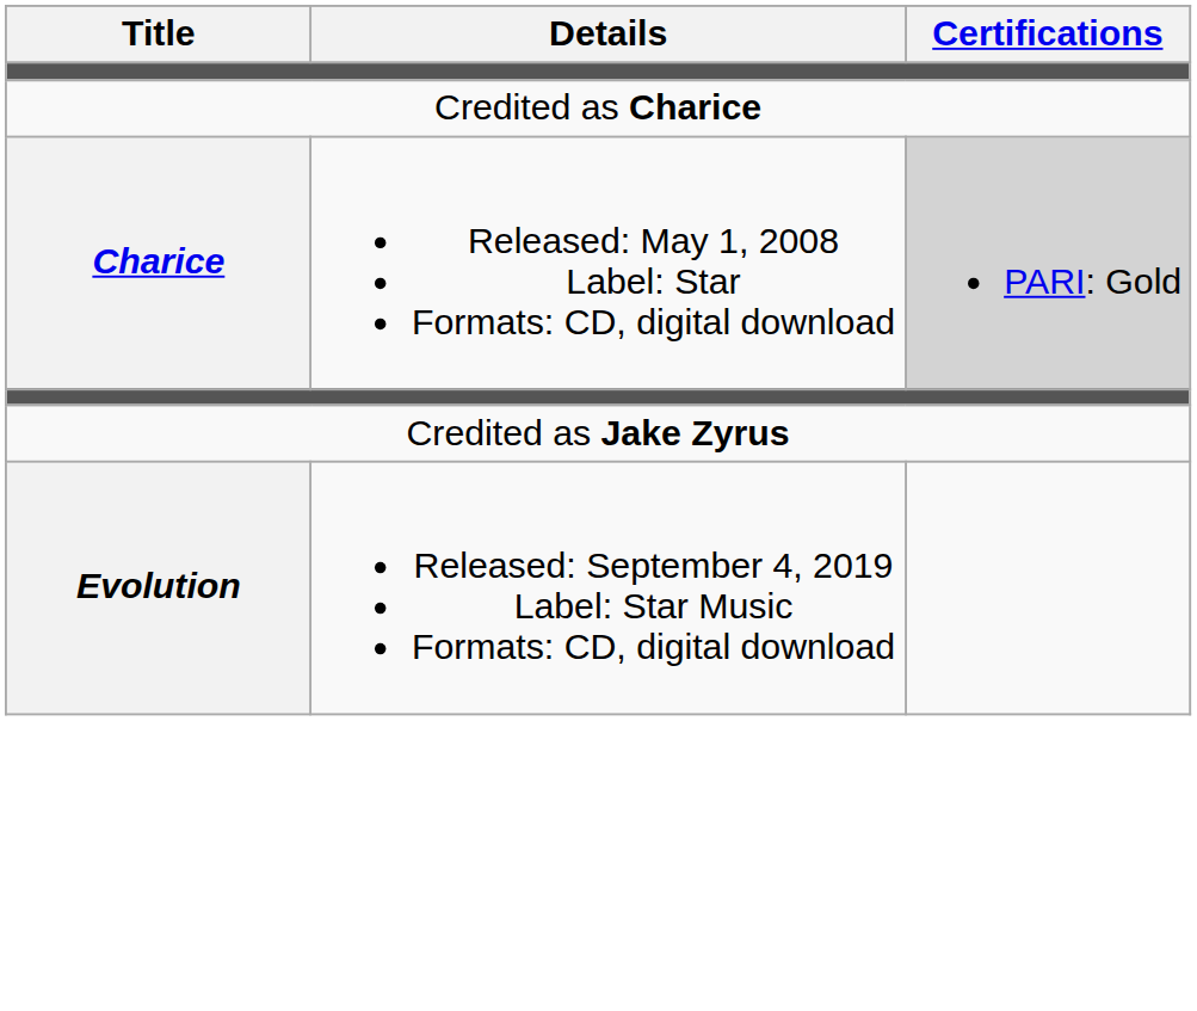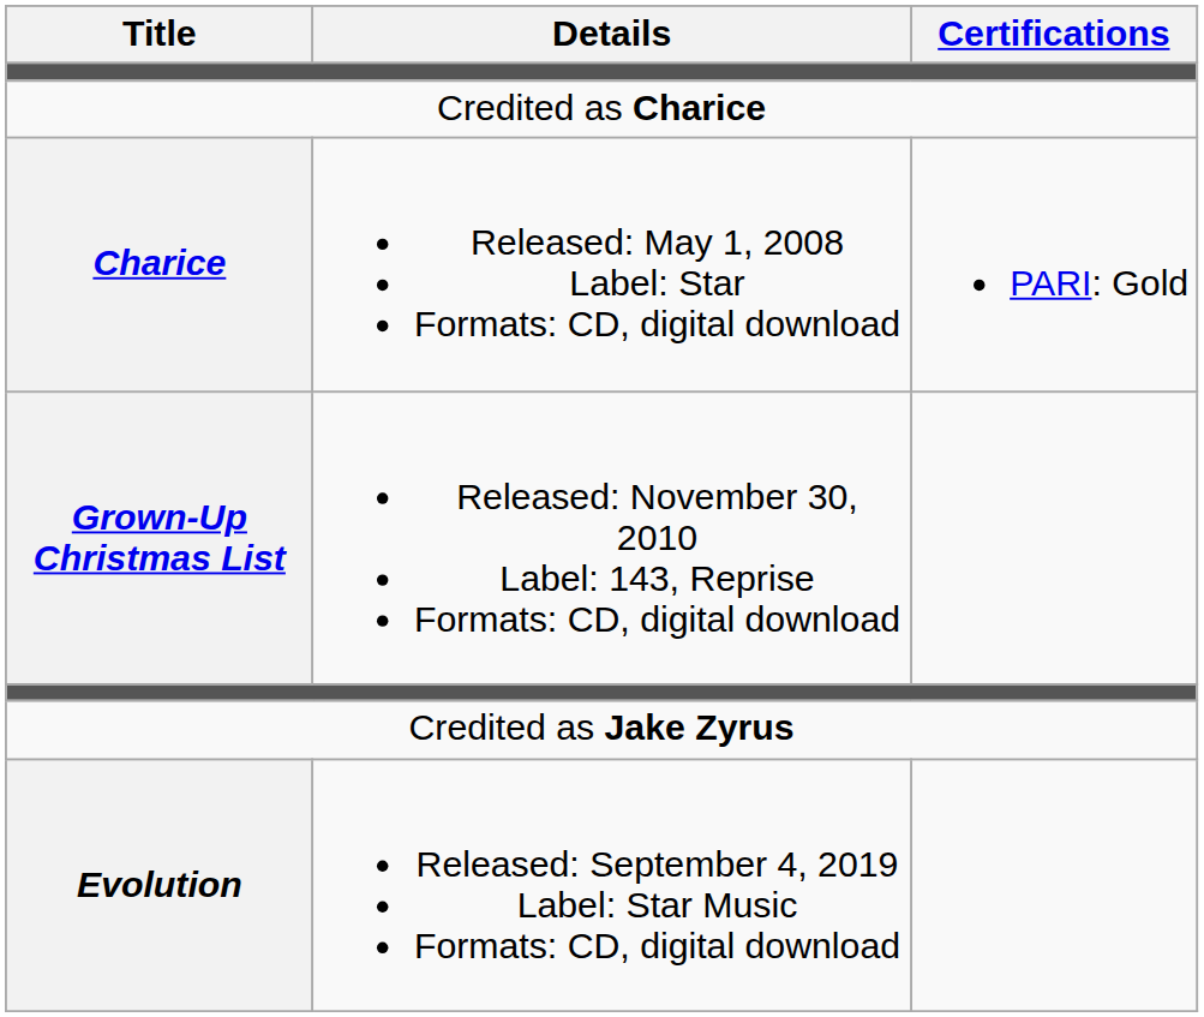Charice | Certifications: lightgrey background -> no background
+ row: Grown-Up Christmas List | Released: November 30, 2010 Label: 143, Reprise Formats: CD, digital download
